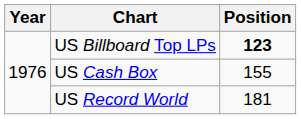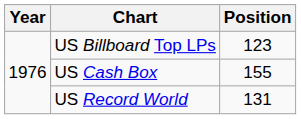US Billboard Top LPs | Position: bold -> normal
US Record World | Position: 181 -> 131
